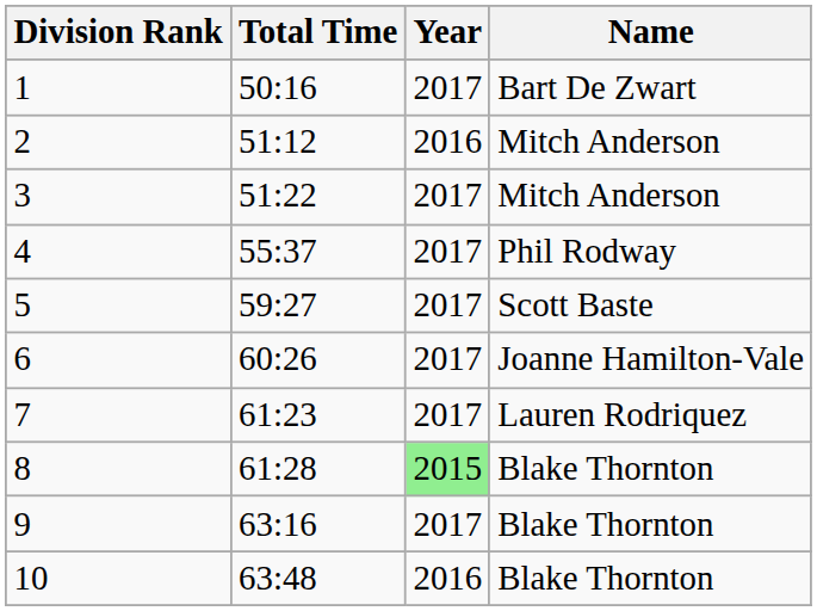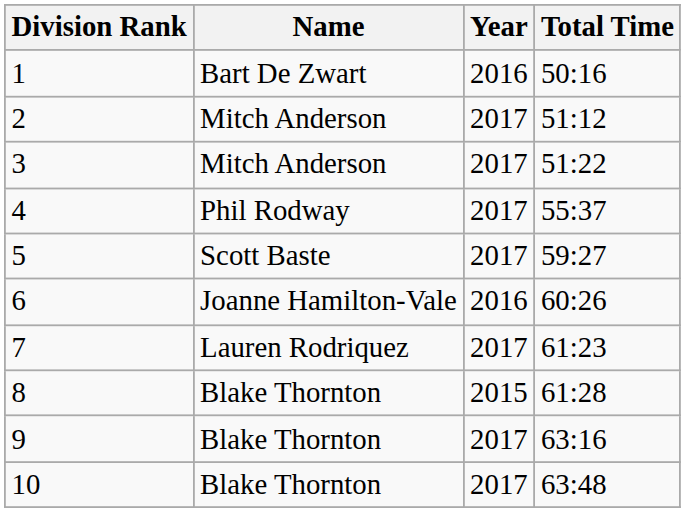columns swapped: Name <-> Total Time
1 | Year: 2017 -> 2016
2 | Year: 2016 -> 2017
6 | Year: 2017 -> 2016
8 | Year: lightgreen background -> no background
10 | Year: 2016 -> 2017
